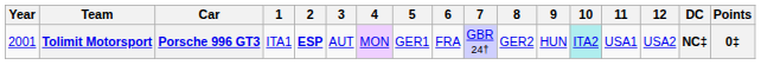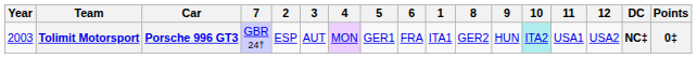columns swapped: 1 <-> 7
Tolimit Motorsport | Year: 2001 -> 2003
Tolimit Motorsport | 2: bold -> normal
